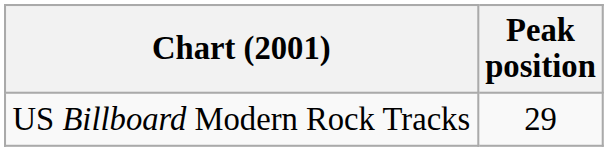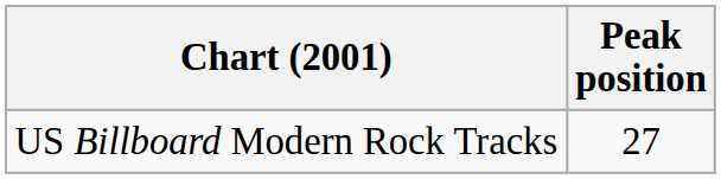US Billboard Modern Rock Tracks | Peak position: 29 -> 27
